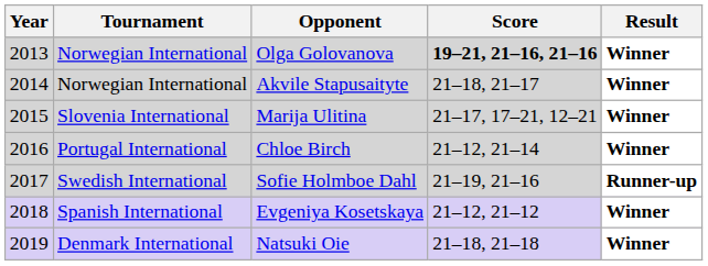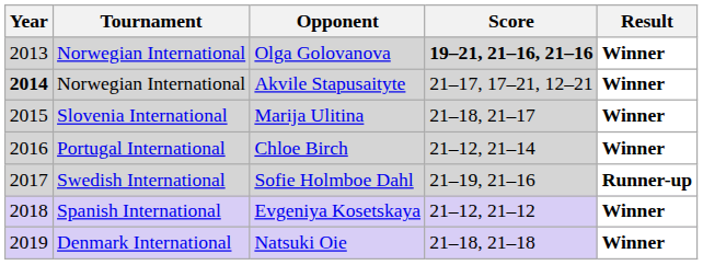Akvile Stapusaityte | Year: normal -> bold
Akvile Stapusaityte | Score: 21–18, 21–17 -> 21–17, 17–21, 12–21
Marija Ulitina | Score: 21–17, 17–21, 12–21 -> 21–18, 21–17
